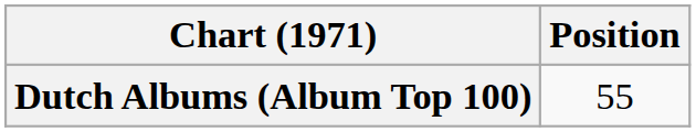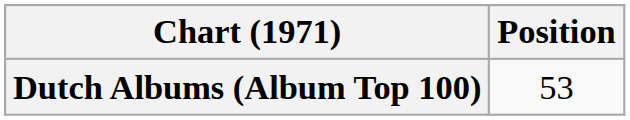Dutch Albums (Album Top 100) | Position: 55 -> 53
